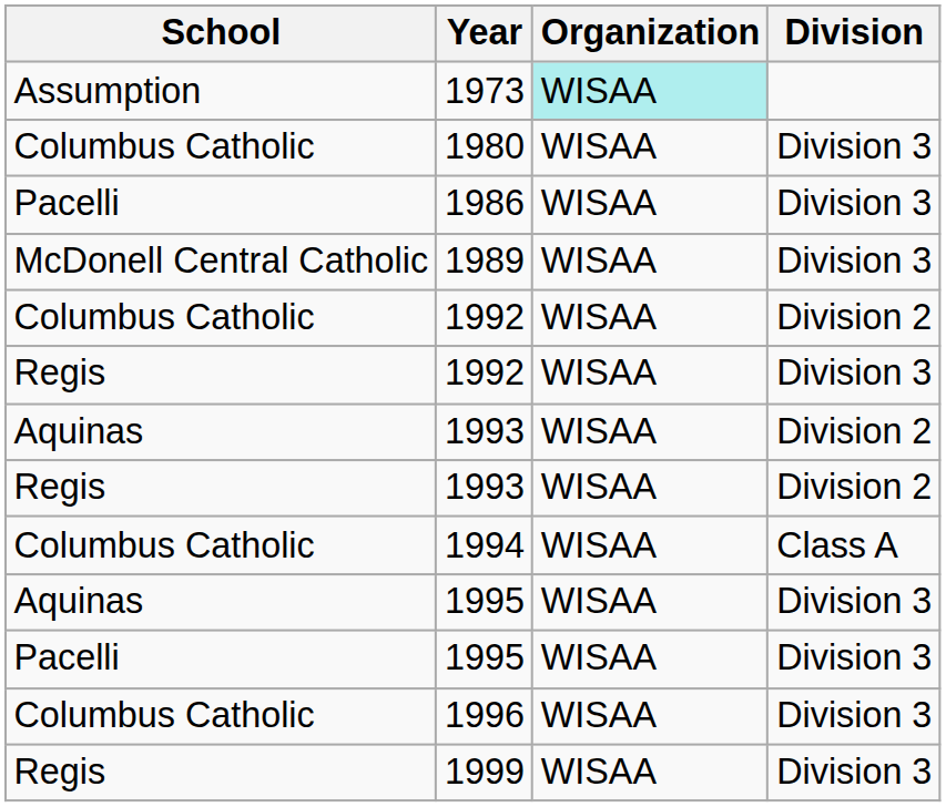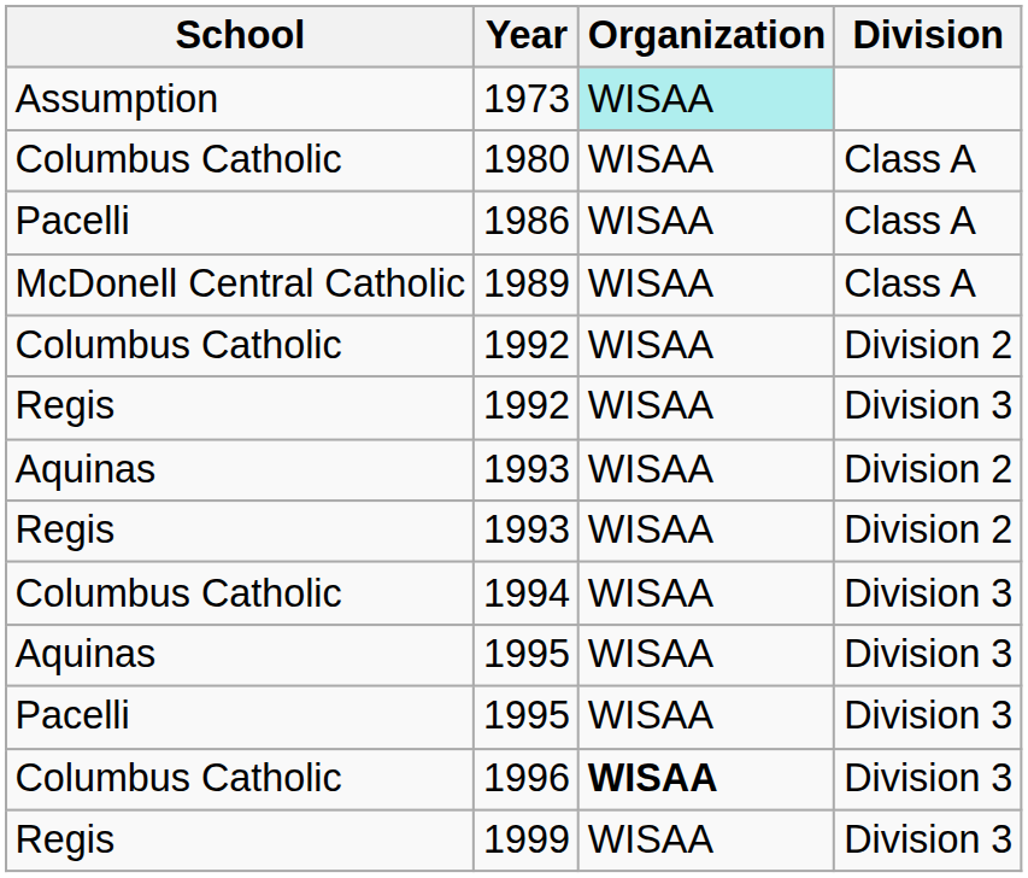1980 | Division: Division 3 -> Class A
1986 | Division: Division 3 -> Class A
1989 | Division: Division 3 -> Class A
1994 | Division: Class A -> Division 3
1996 | Organization: normal -> bold
